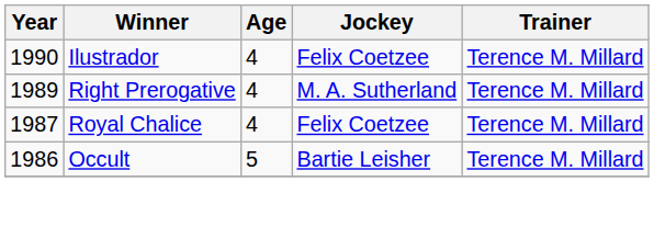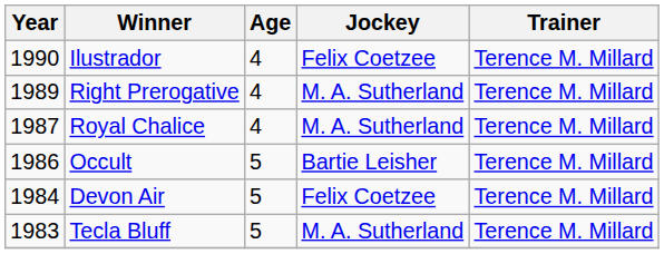Royal Chalice | Jockey: Felix Coetzee -> M. A. Sutherland
+ row: 1984 | Devon Air | 5 | Felix Coetzee | Terence M. Millard
+ row: 1983 | Tecla Bluff | 5 | M. A. Sutherland | Terence M. Millard
